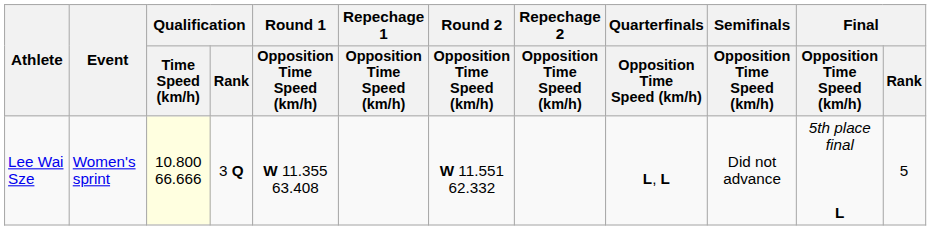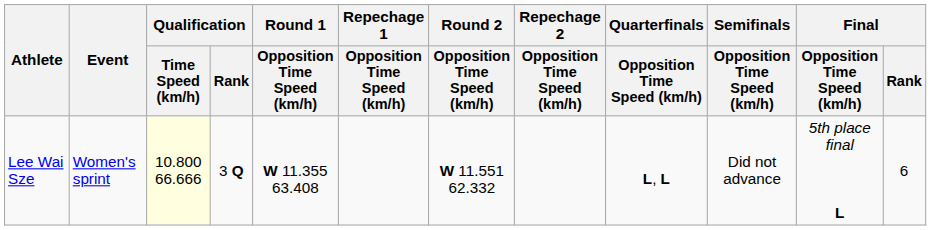Lee Wai Sze | Final / Rank: 5 -> 6
